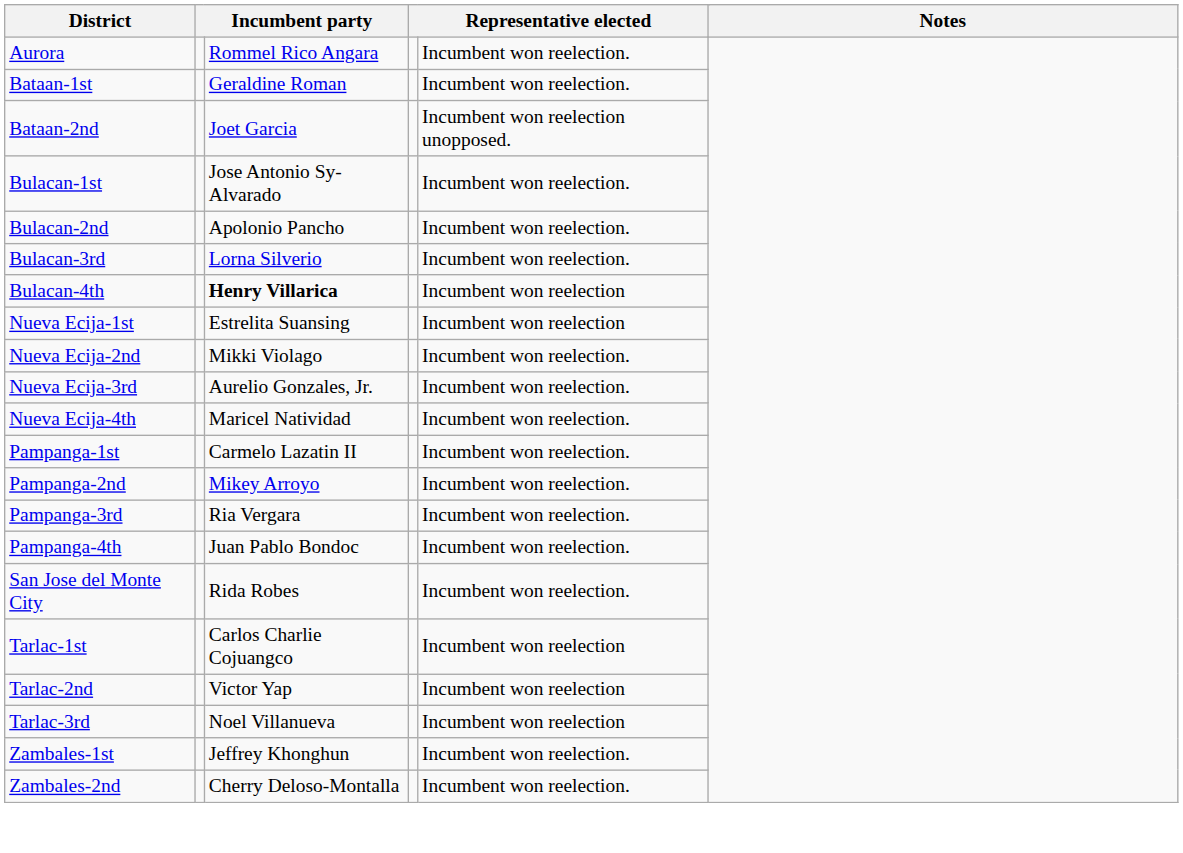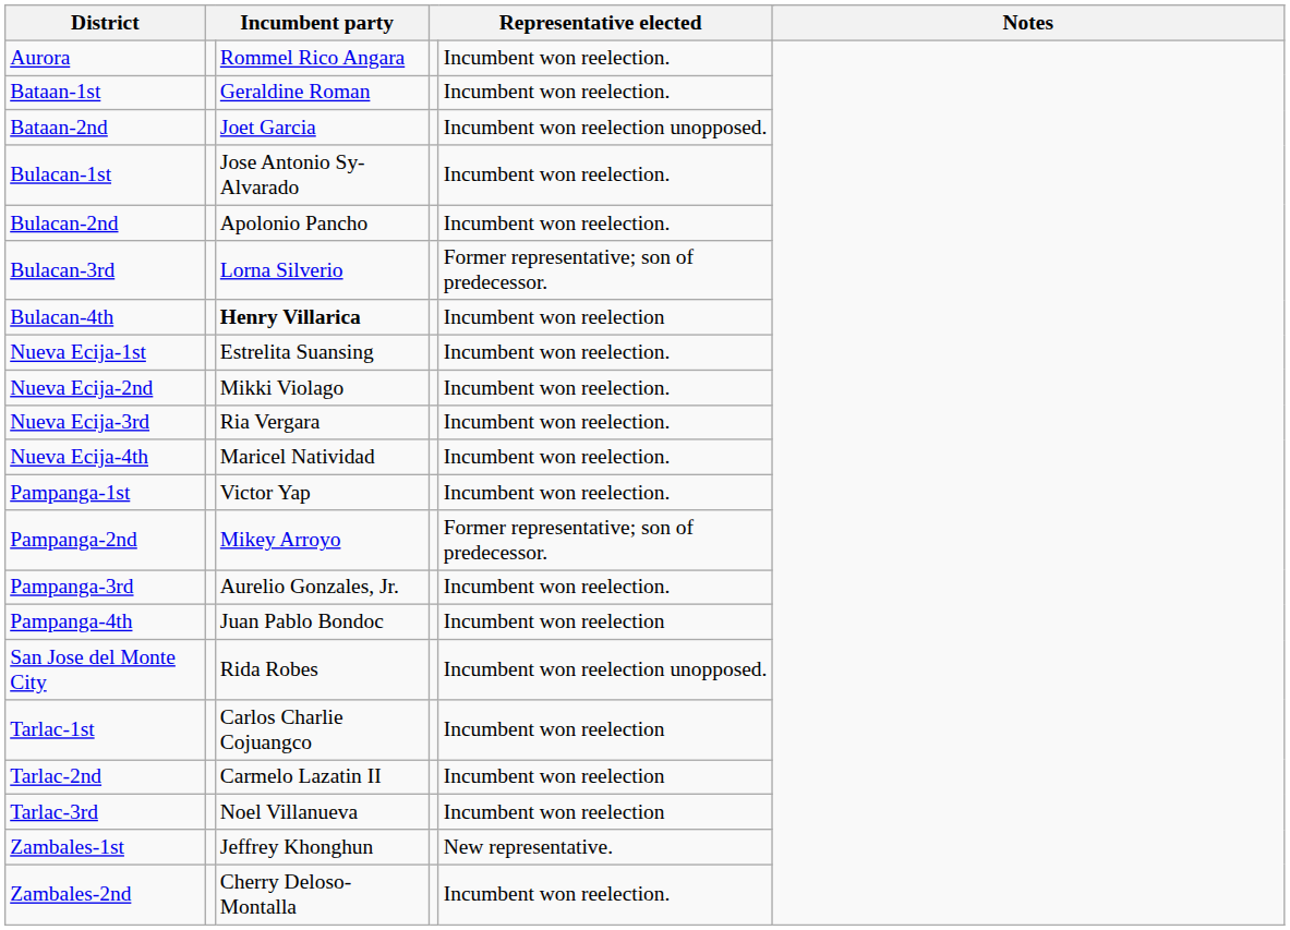Bulacan-3rd | column 5: Incumbent won reelection. -> Former representative; son of predecessor.
Nueva Ecija-1st | column 5: Incumbent won reelection -> Incumbent won reelection.
Nueva Ecija-3rd | column 3: Aurelio Gonzales, Jr. -> Ria Vergara
Pampanga-1st | column 3: Carmelo Lazatin II -> Victor Yap
Pampanga-2nd | column 5: Incumbent won reelection. -> Former representative; son of predecessor.
Pampanga-3rd | column 3: Ria Vergara -> Aurelio Gonzales, Jr.
Pampanga-4th | column 5: Incumbent won reelection. -> Incumbent won reelection
San Jose del Monte City | column 5: Incumbent won reelection. -> Incumbent won reelection unopposed.
Tarlac-2nd | column 3: Victor Yap -> Carmelo Lazatin II
Zambales-1st | column 5: Incumbent won reelection. -> New representative.
